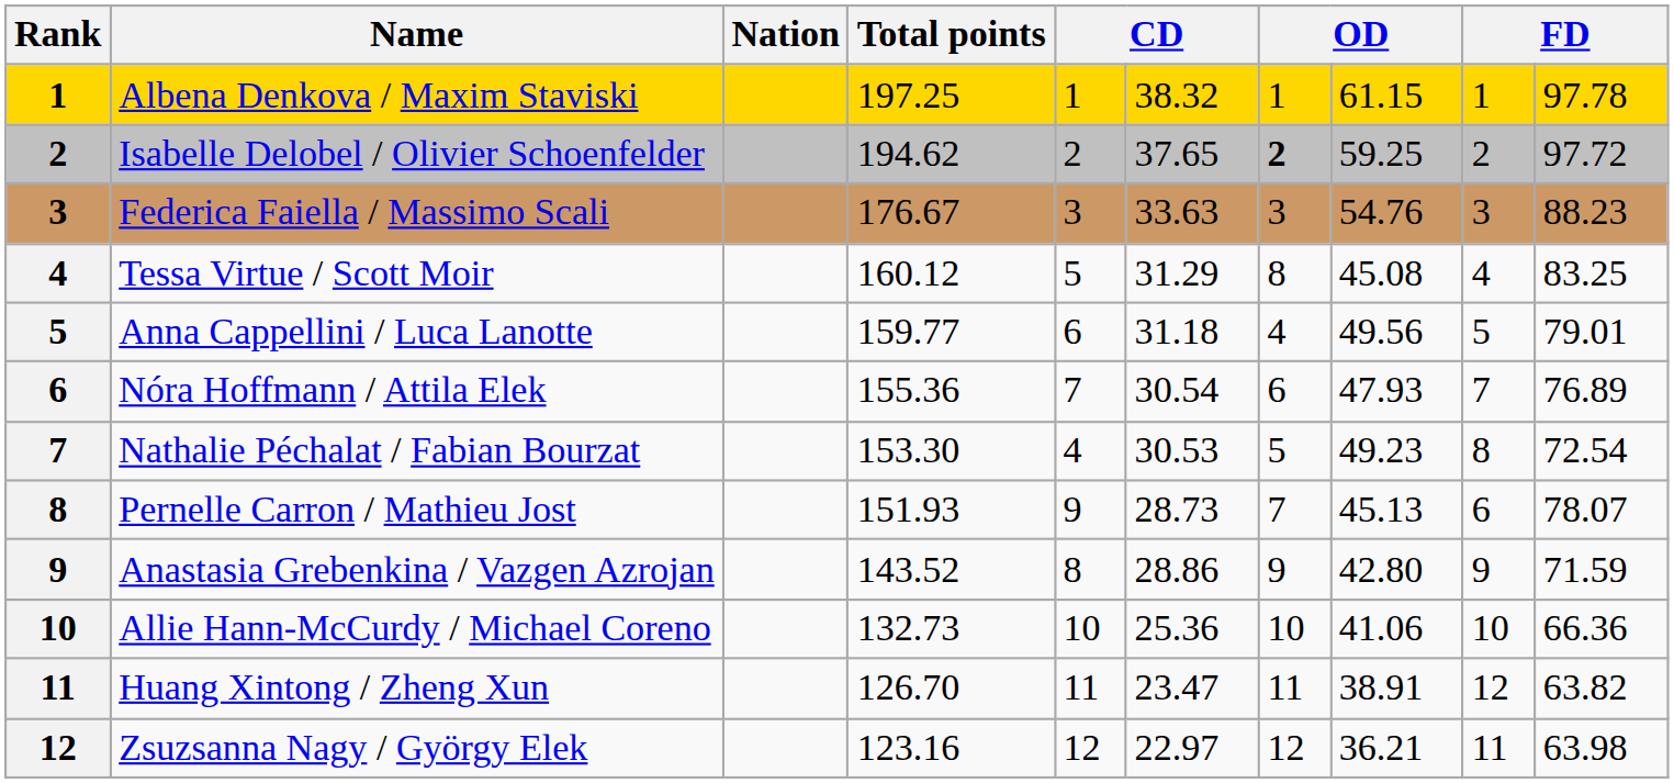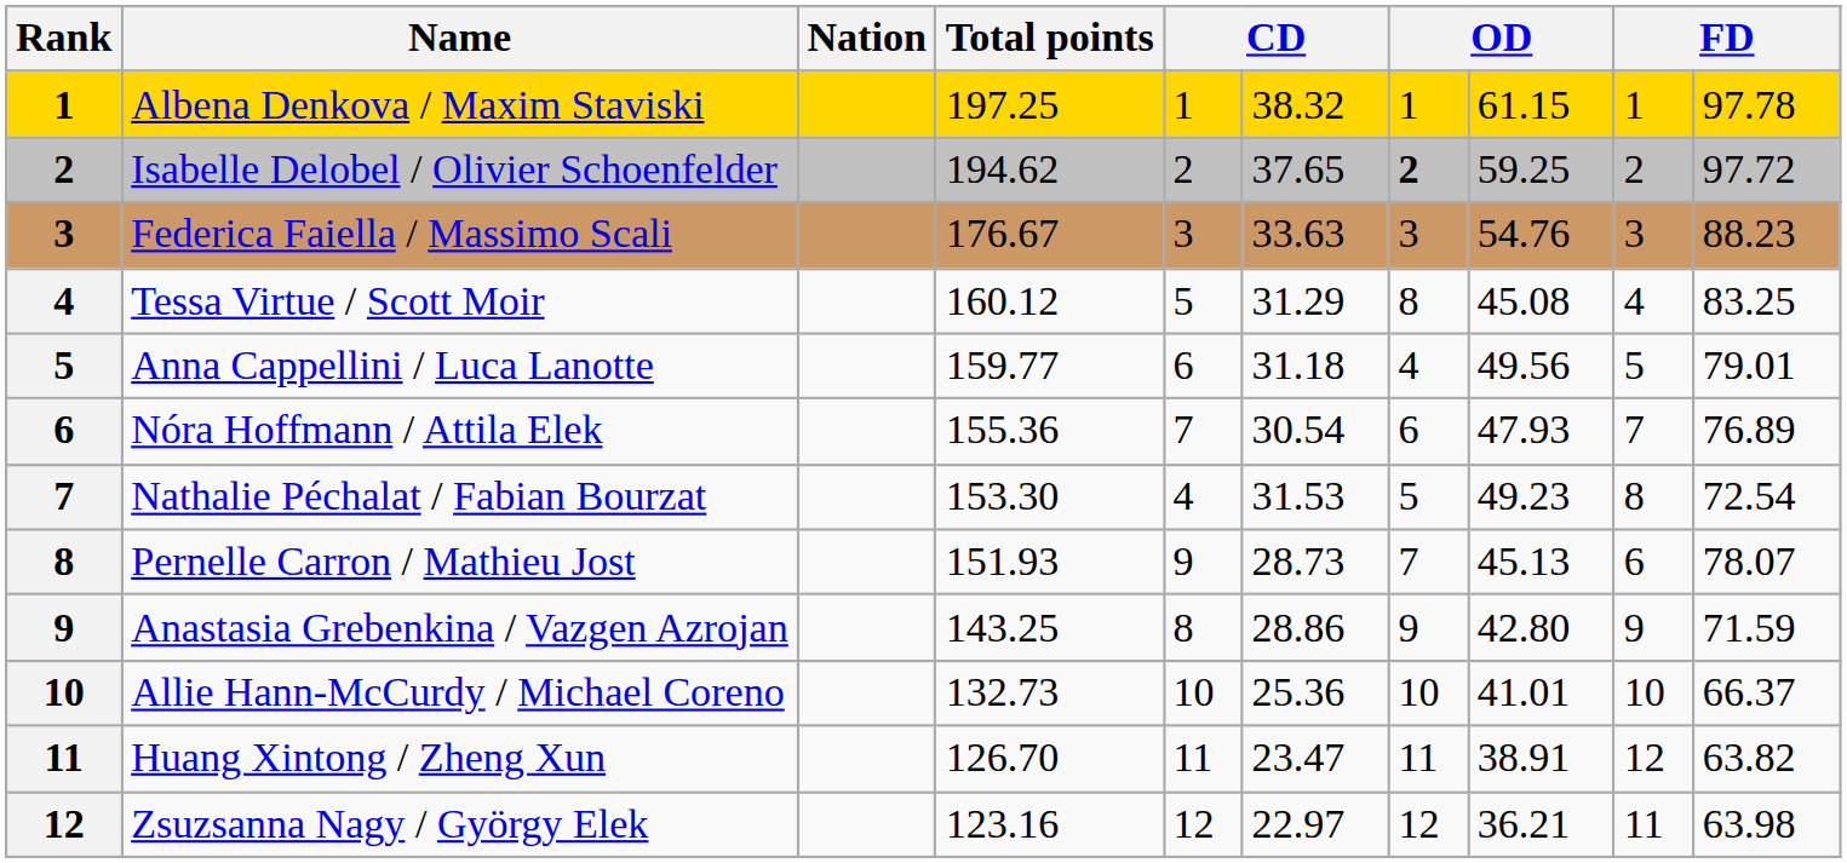Nathalie Péchalat / Fabian Bourzat | column 6: 30.53 -> 31.53
Anastasia Grebenkina / Vazgen Azrojan | Total points: 143.52 -> 143.25
Allie Hann-McCurdy / Michael Coreno | column 8: 41.06 -> 41.01
Allie Hann-McCurdy / Michael Coreno | column 10: 66.36 -> 66.37
